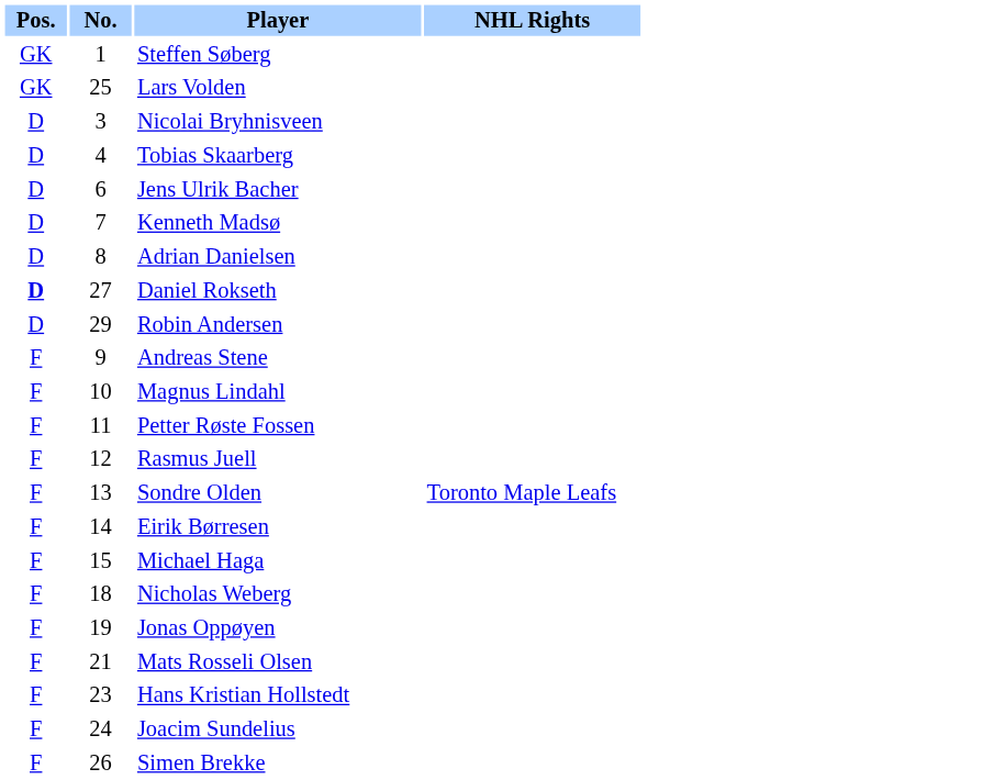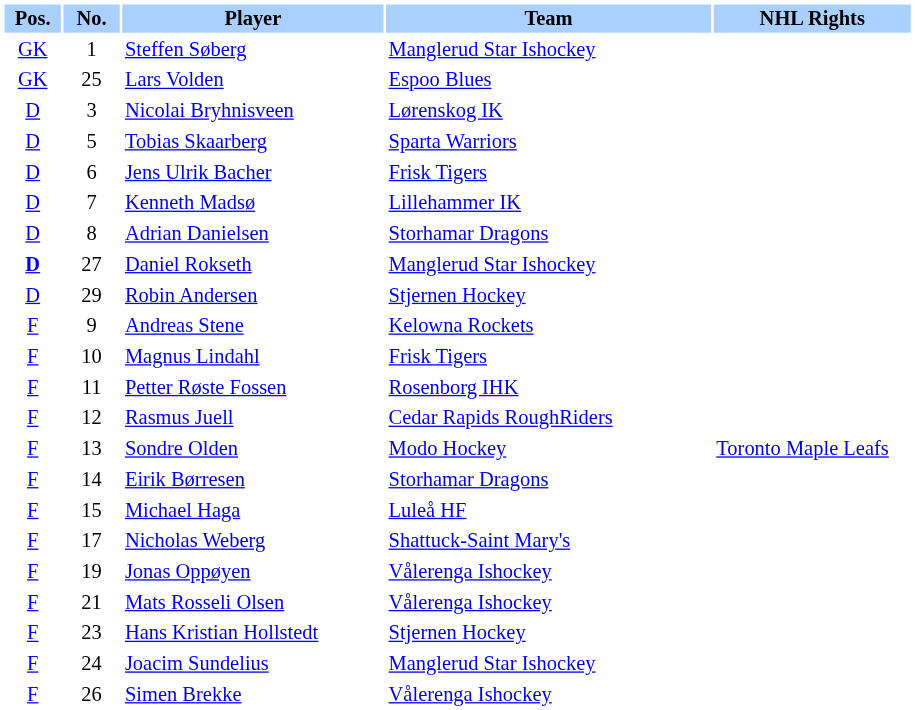+ column: Team | Manglerud Star Ishockey | Espoo Blues | Lørenskog IK | Sparta Warriors | Frisk Tigers | Lillehammer IK | Storhamar Dragons | Manglerud Star Ishockey | Stjernen Hockey | Kelowna Rockets | Frisk Tigers | Rosenborg IHK | Cedar Rapids RoughRiders | Modo Hockey | Storhamar Dragons | Luleå HF | Shattuck-Saint Mary's | Vålerenga Ishockey | Vålerenga Ishockey | Stjernen Hockey | Manglerud Star Ishockey | Vålerenga Ishockey
Tobias Skaarberg | No.: 4 -> 5
Nicholas Weberg | No.: 18 -> 17
